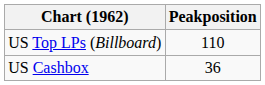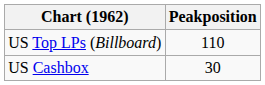US Cashbox | Peakposition: 36 -> 30
